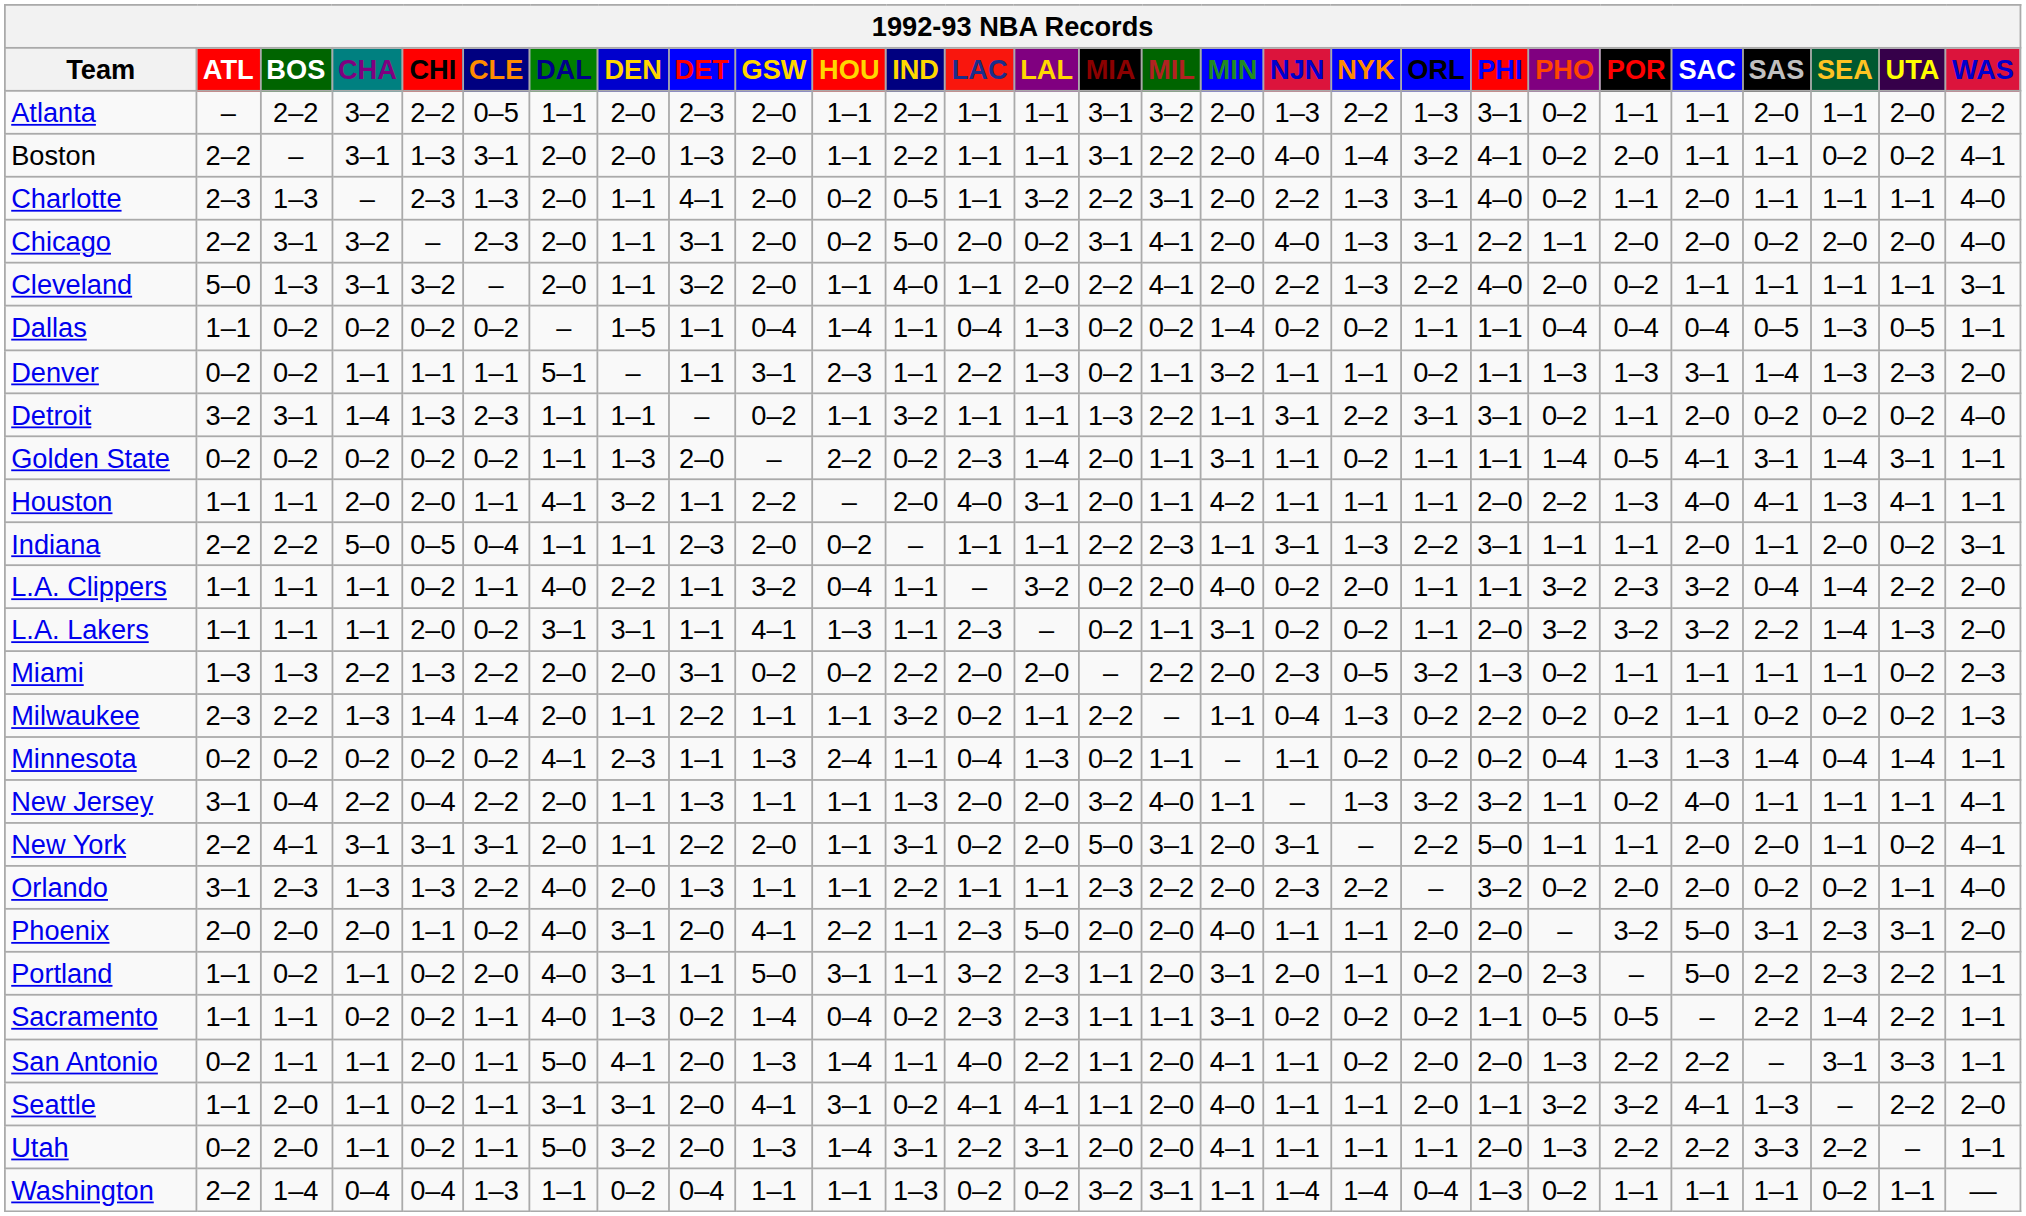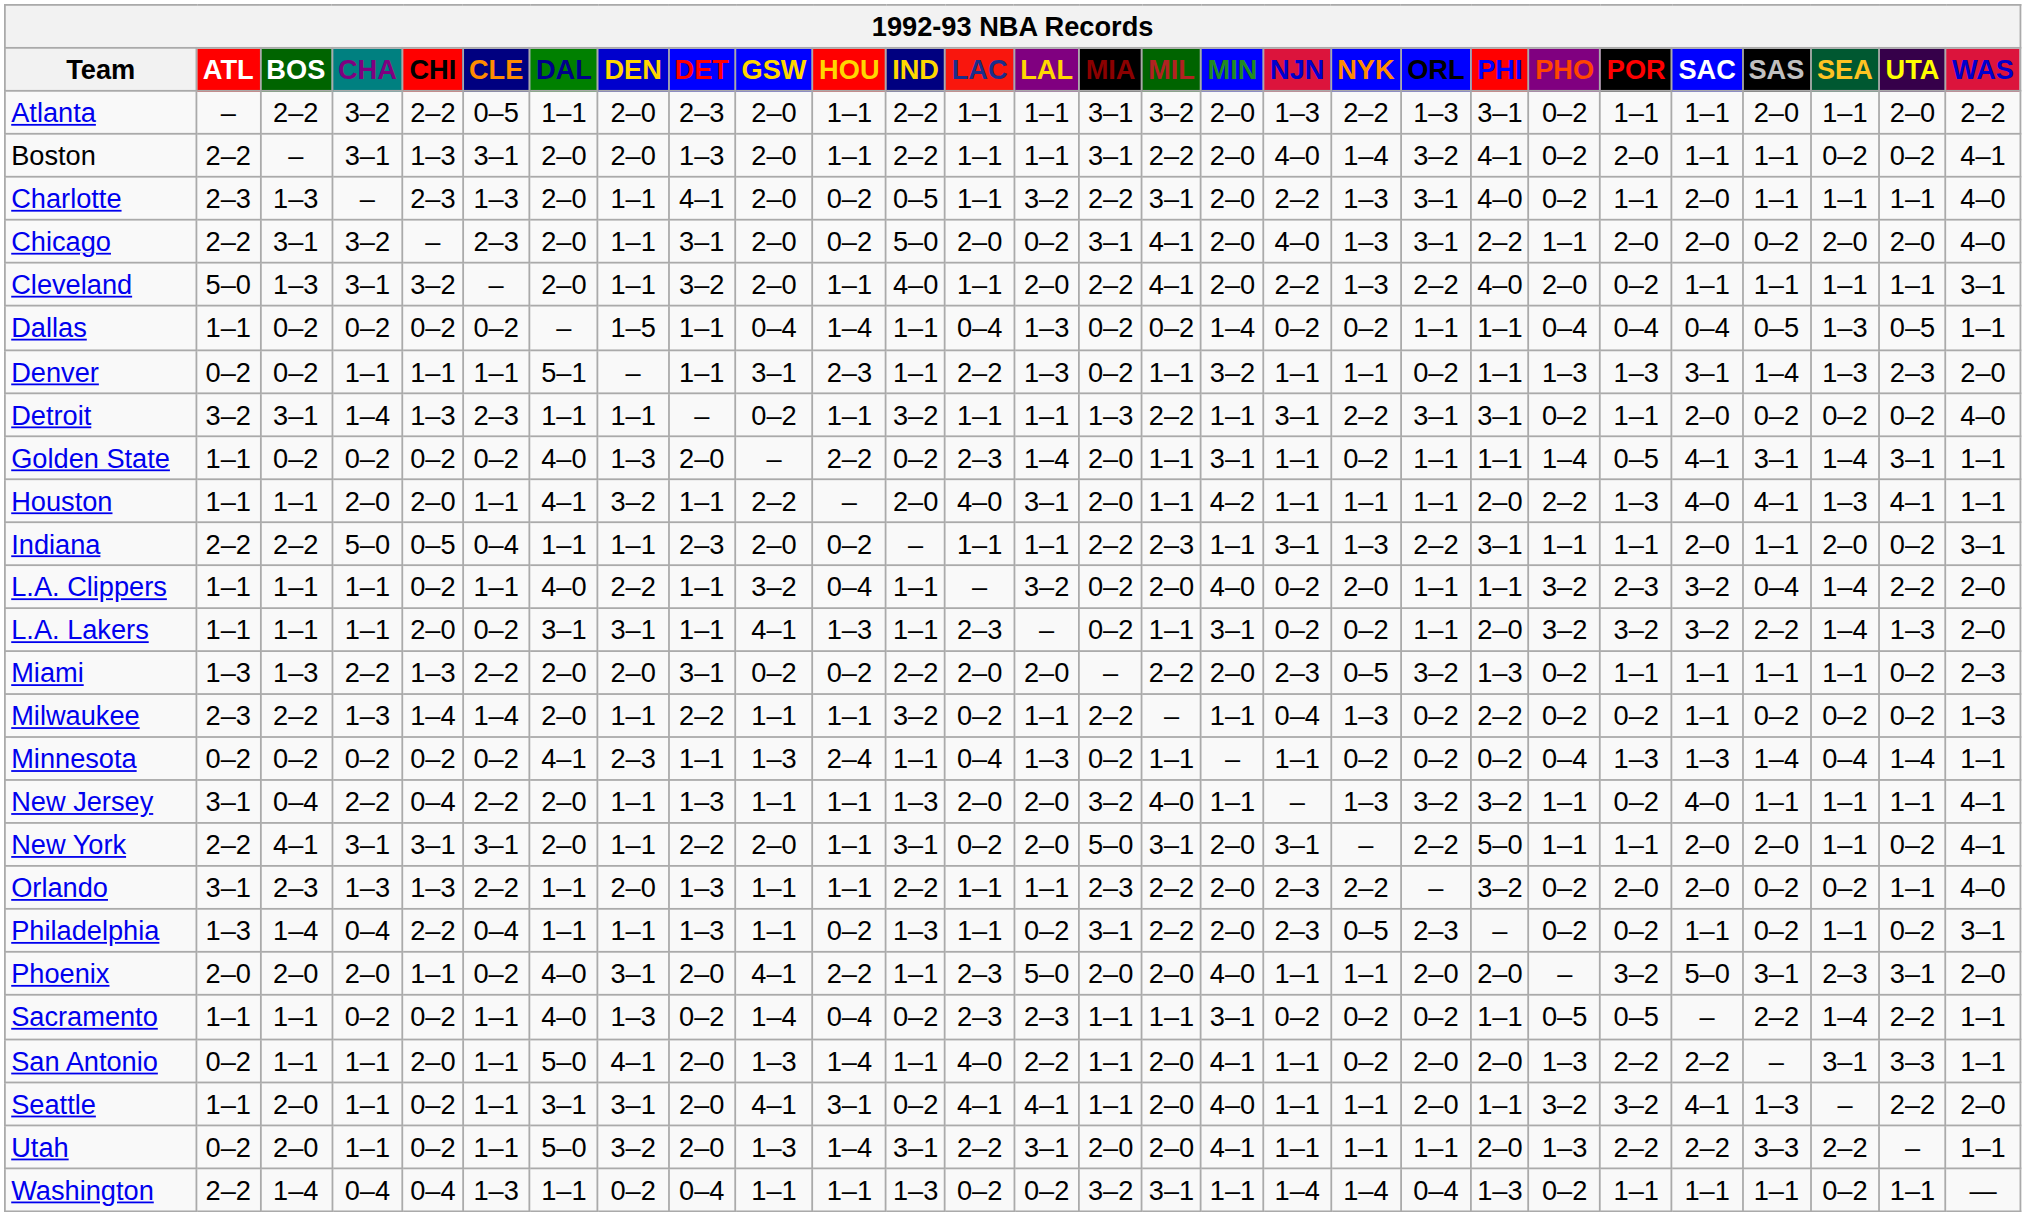Golden State | ATL: 0–2 -> 1–1
Golden State | DAL: 1–1 -> 4–0
Orlando | DAL: 4–0 -> 1–1
+ row: Philadelphia | 1–3 | 1–4 | 0–4 | 2–2 | 0–4 | 1–1 | 1–1 | 1–3 | 1–1 | 0–2 | 1–3 | 1–1 | 0–2 | 3–1 | 2–2 | 2–0 | 2–3 | 0–5 | 2–3 | – | 0–2 | 0–2 | 1–1 | 0–2 | 1–1 | 0–2 | 3–1
- row: Portland | 1–1 | 0–2 | 1–1 | 0–2 | 2–0 | 4–0 | 3–1 | 1–1 | 5–0 | 3–1 | 1–1 | 3–2 | 2–3 | 1–1 | 2–0 | 3–1 | 2–0 | 1–1 | 0–2 | 2–0 | 2–3 | – | 5–0 | 2–2 | 2–3 | 2–2 | 1–1
